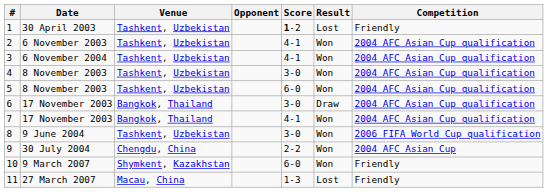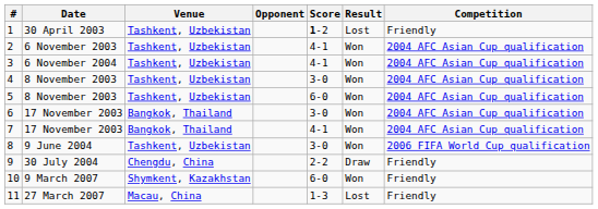6 | Result: Draw -> Won
9 | Result: Won -> Draw
9 | Competition: 2004 AFC Asian Cup -> Friendly
